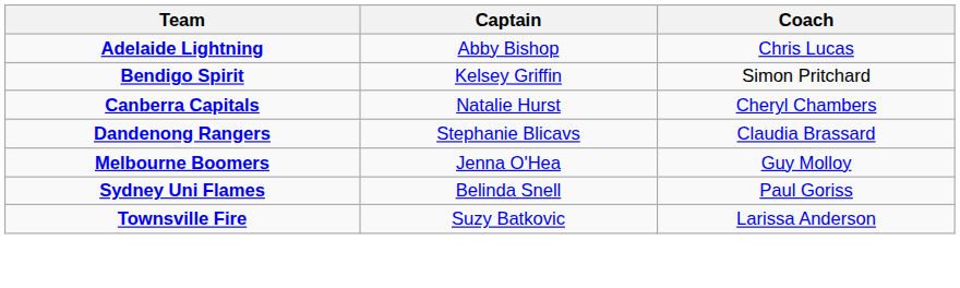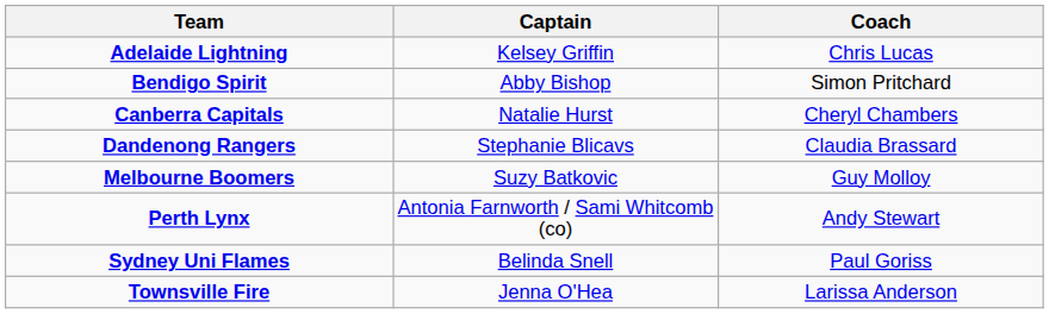Adelaide Lightning | Captain: Abby Bishop -> Kelsey Griffin
Bendigo Spirit | Captain: Kelsey Griffin -> Abby Bishop
Melbourne Boomers | Captain: Jenna O'Hea -> Suzy Batkovic
+ row: Perth Lynx | Antonia Farnworth / Sami Whitcomb (co) | Andy Stewart
Townsville Fire | Captain: Suzy Batkovic -> Jenna O'Hea
